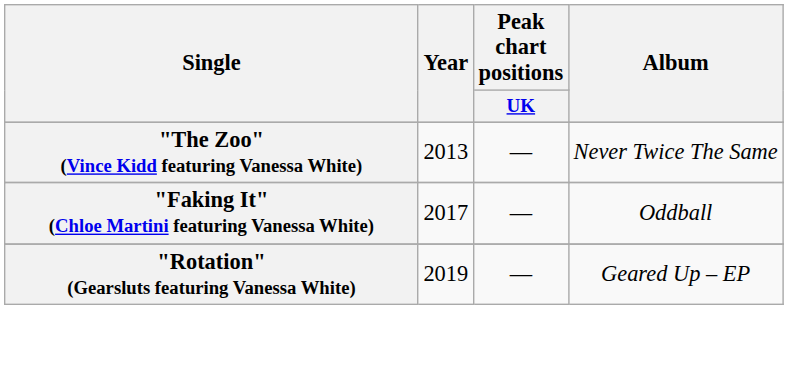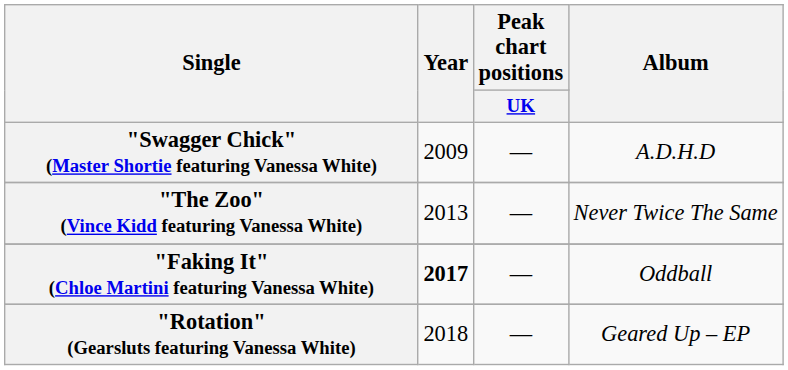+ row: "Swagger Chick" (Master Shortie featuring Vanessa White) | 2009 | — | A.D.H.D
"Faking It" (Chloe Martini featuring Vanessa White) | Year: normal -> bold
"Rotation" (Gearsluts featuring Vanessa White) | Year: 2019 -> 2018
